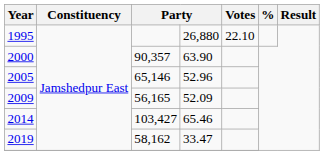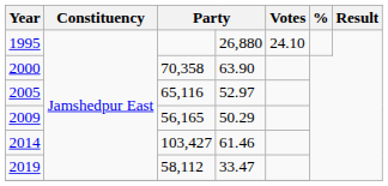1995 | Votes: 22.10 -> 24.10
2000 | column 3: 90,357 -> 70,358
2005 | column 3: 65,146 -> 65,116
2005 | column 4: 52.96 -> 52.97
2009 | column 4: 52.09 -> 50.29
2014 | column 4: 65.46 -> 61.46
2019 | column 3: 58,162 -> 58,112
